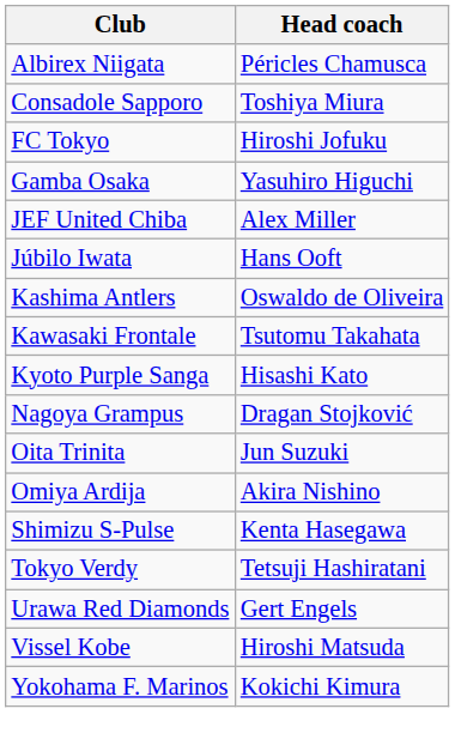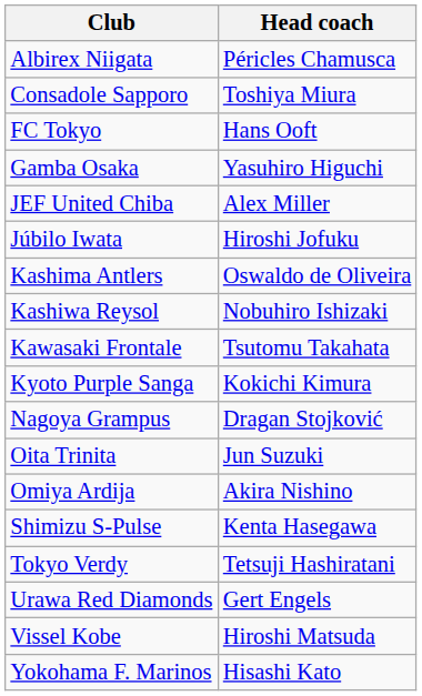FC Tokyo | Head coach: Hiroshi Jofuku -> Hans Ooft
Júbilo Iwata | Head coach: Hans Ooft -> Hiroshi Jofuku
+ row: Kashiwa Reysol | Nobuhiro Ishizaki
Kyoto Purple Sanga | Head coach: Hisashi Kato -> Kokichi Kimura
Yokohama F. Marinos | Head coach: Kokichi Kimura -> Hisashi Kato
